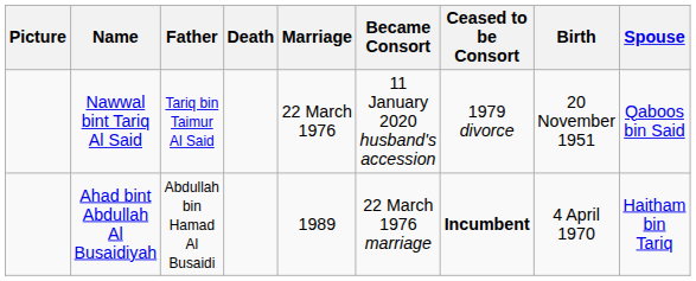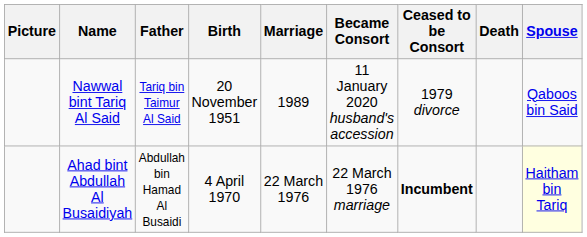columns swapped: Birth <-> Death
Nawwal bint Tariq Al Said | Marriage: 22 March 1976 -> 1989
Ahad bint Abdullah Al Busaidiyah | Marriage: 1989 -> 22 March 1976
Ahad bint Abdullah Al Busaidiyah | Spouse: no background -> lightyellow background
